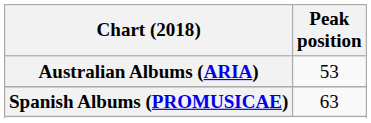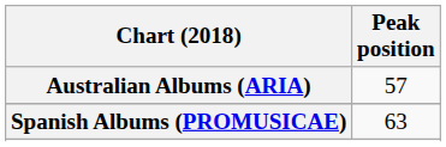Australian Albums (ARIA) | Peak position: 53 -> 57
